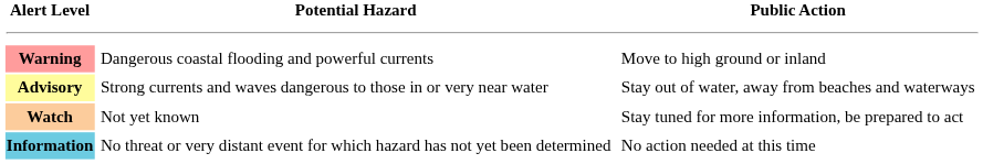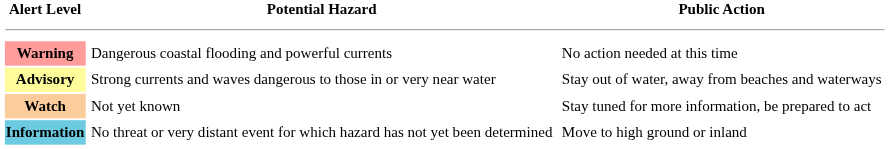Warning | Public Action: Move to high ground or inland -> No action needed at this time
Information | Public Action: No action needed at this time -> Move to high ground or inland
